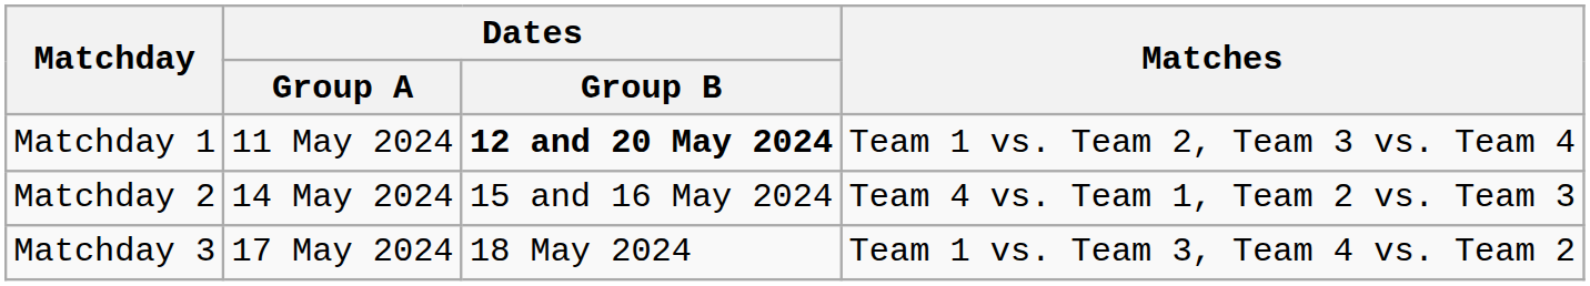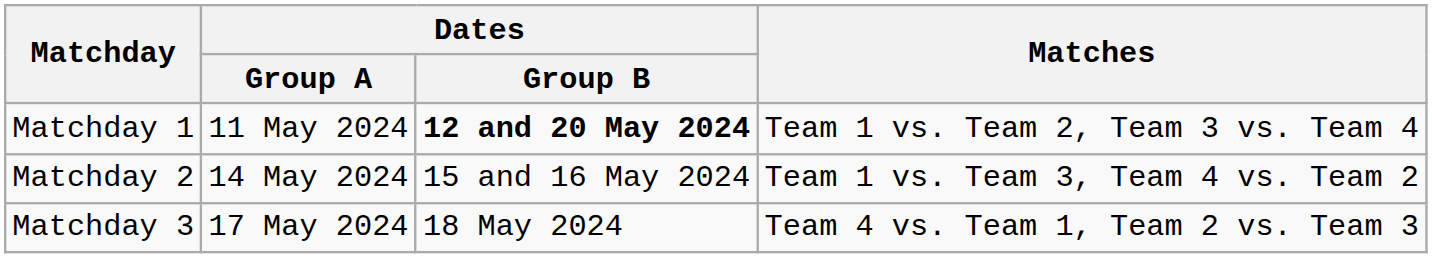Matchday 2 | Matches: Team 4 vs. Team 1, Team 2 vs. Team 3 -> Team 1 vs. Team 3, Team 4 vs. Team 2
Matchday 3 | Matches: Team 1 vs. Team 3, Team 4 vs. Team 2 -> Team 4 vs. Team 1, Team 2 vs. Team 3
